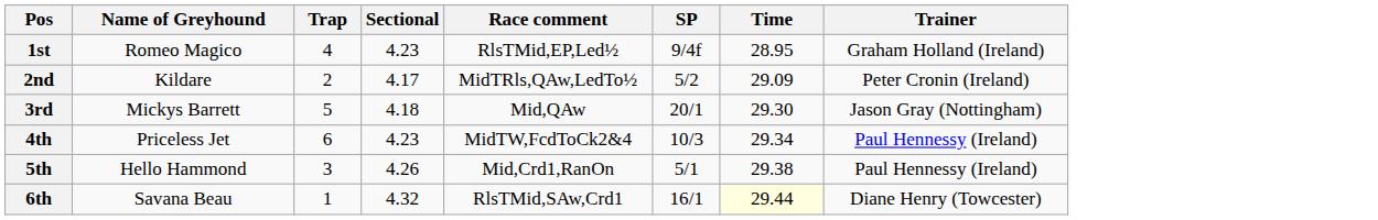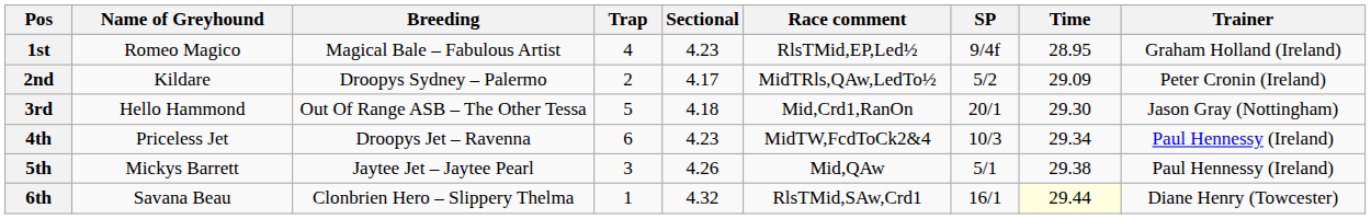+ column: Breeding | Magical Bale – Fabulous Artist | Droopys Sydney – Palermo | Out Of Range ASB – The Other Tessa | Droopys Jet – Ravenna | Jaytee Jet – Jaytee Pearl | Clonbrien Hero – Slippery Thelma
3rd | Name of Greyhound: Mickys Barrett -> Hello Hammond
3rd | Race comment: Mid,QAw -> Mid,Crd1,RanOn
5th | Name of Greyhound: Hello Hammond -> Mickys Barrett
5th | Race comment: Mid,Crd1,RanOn -> Mid,QAw
